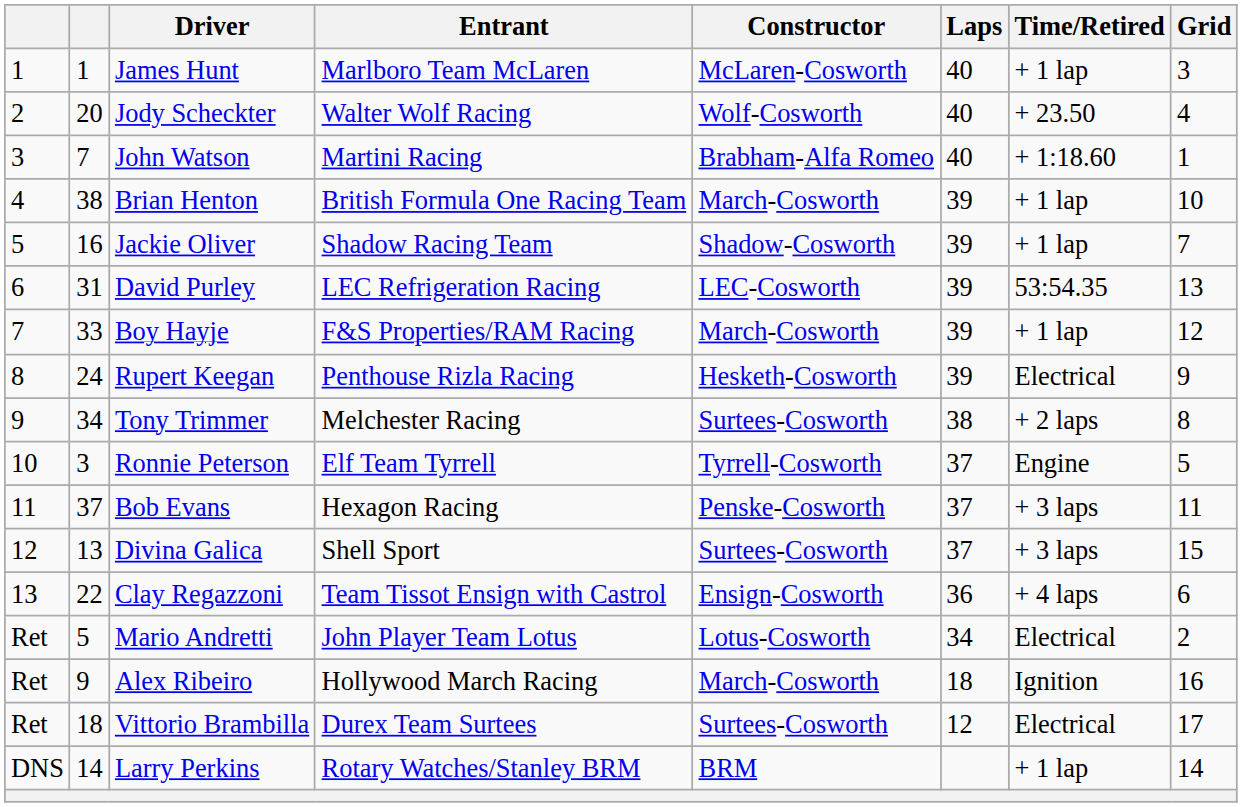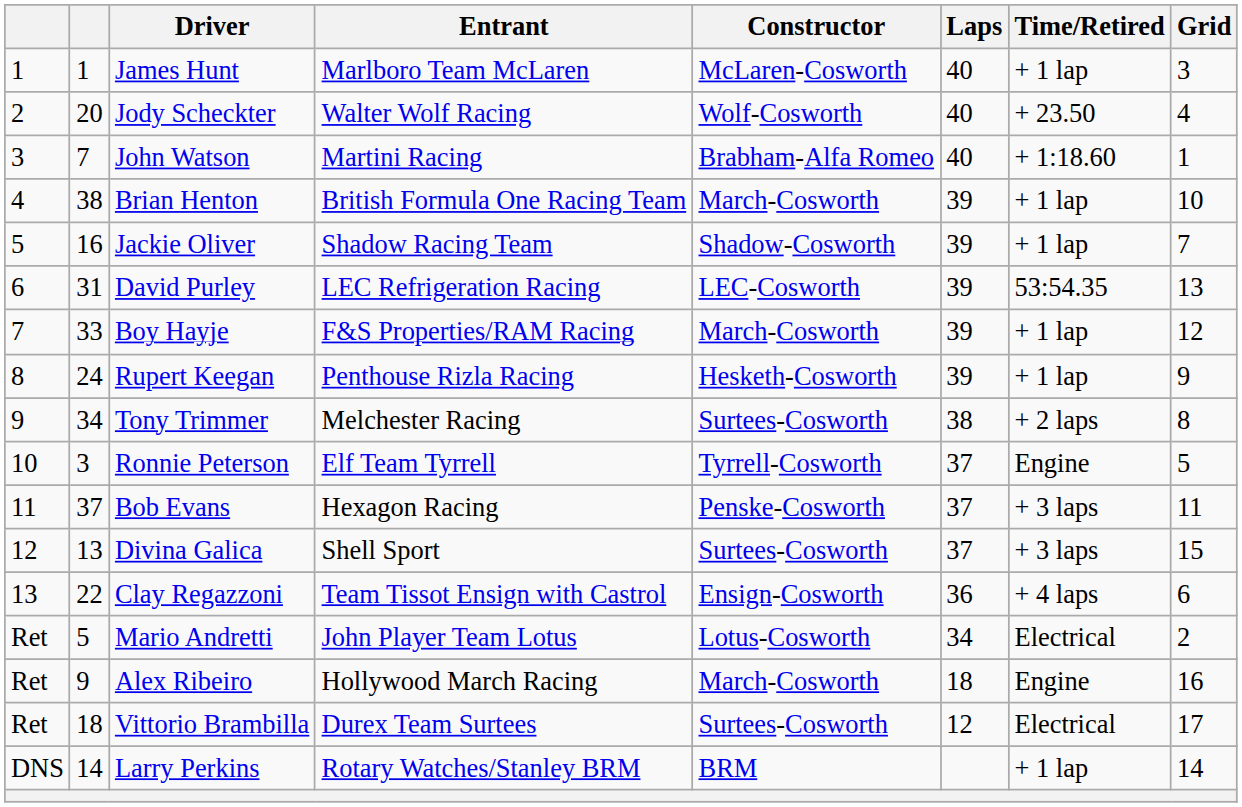Rupert Keegan | Time/Retired: Electrical -> + 1 lap
Alex Ribeiro | Time/Retired: Ignition -> Engine
